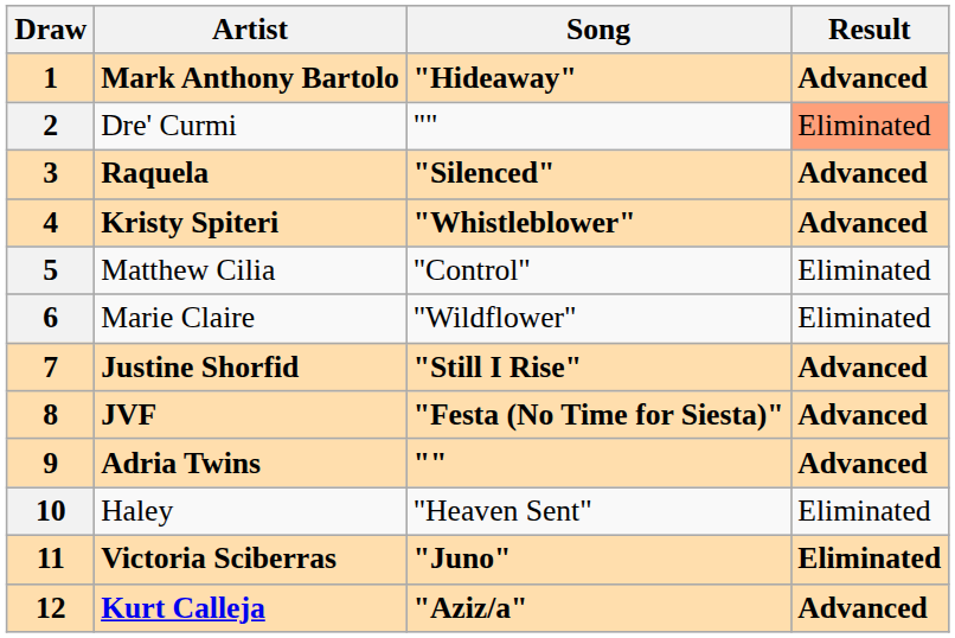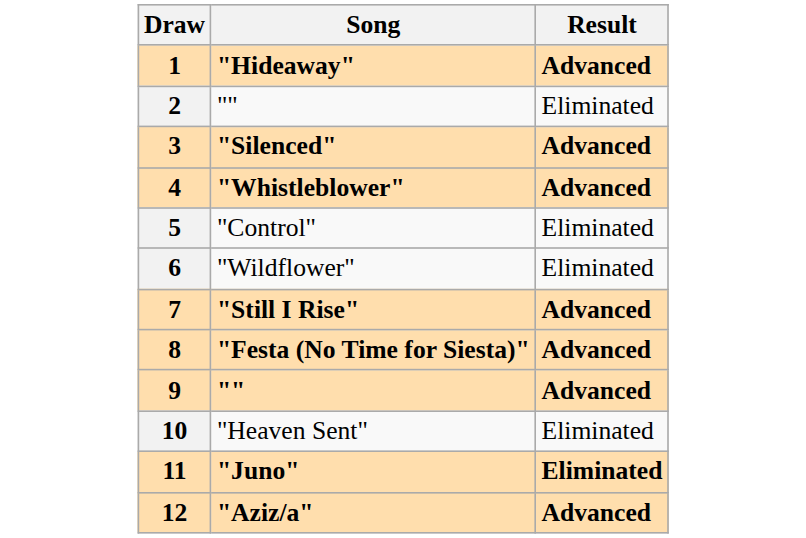- column: Artist | Mark Anthony Bartolo | Dre' Curmi | Raquela | Kristy Spiteri | Matthew Cilia | Marie Claire | Justine Shorfid | JVF | Adria Twins | Haley | Victoria Sciberras | Kurt Calleja
2 | Result: lightsalmon background -> no background
